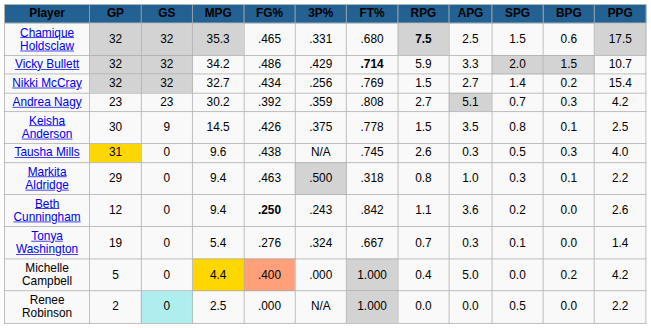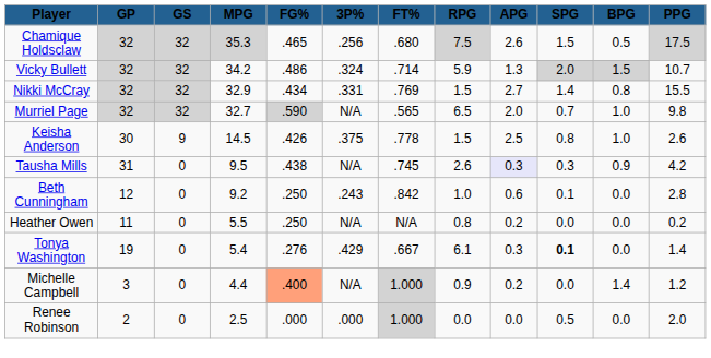Chamique Holdsclaw | 3P%: .331 -> .256
Chamique Holdsclaw | RPG: bold -> normal
Chamique Holdsclaw | APG: 2.5 -> 2.6
Chamique Holdsclaw | BPG: 0.6 -> 0.5
Vicky Bullett | 3P%: .429 -> .324
Vicky Bullett | FT%: bold -> normal
Vicky Bullett | APG: 3.3 -> 1.3
Nikki McCray | MPG: 32.7 -> 32.9
Nikki McCray | 3P%: .256 -> .331
Nikki McCray | BPG: 0.2 -> 0.8
Nikki McCray | PPG: 15.4 -> 15.5
+ row: Murriel Page | 32 | 32 | 32.7 | .590 | N/A | .565 | 6.5 | 2.0 | 0.7 | 1.0 | 9.8
- row: Andrea Nagy | 23 | 23 | 30.2 | .392 | .359 | .808 | 2.7 | 5.1 | 0.7 | 0.3 | 4.2
Keisha Anderson | APG: 3.5 -> 2.5
Keisha Anderson | BPG: 0.1 -> 1.0
Keisha Anderson | PPG: 2.5 -> 2.6
Tausha Mills | GP: gold background -> no background
Tausha Mills | MPG: 9.6 -> 9.5
Tausha Mills | APG: no background -> lavender background
Tausha Mills | SPG: 0.5 -> 0.3
Tausha Mills | BPG: 0.3 -> 0.9
Tausha Mills | PPG: 4.0 -> 4.2
- row: Markita Aldridge | 29 | 0 | 9.4 | .463 | .500 | .318 | 0.8 | 1.0 | 0.3 | 0.1 | 2.2
Beth Cunningham | MPG: 9.4 -> 9.2
Beth Cunningham | FG%: bold -> normal
Beth Cunningham | RPG: 1.1 -> 1.0
Beth Cunningham | APG: 3.6 -> 0.6
Beth Cunningham | SPG: 0.2 -> 0.1
Beth Cunningham | PPG: 2.6 -> 2.8
+ row: Heather Owen | 11 | 0 | 5.5 | .250 | N/A | N/A | 0.8 | 0.2 | 0.0 | 0.0 | 0.2
Tonya Washington | 3P%: .324 -> .429
Tonya Washington | RPG: 0.7 -> 6.1
Tonya Washington | SPG: normal -> bold
Michelle Campbell | GP: 5 -> 3
Michelle Campbell | MPG: gold background -> no background
Michelle Campbell | 3P%: .000 -> N/A
Michelle Campbell | RPG: 0.4 -> 0.9
Michelle Campbell | APG: 5.0 -> 0.2
Michelle Campbell | BPG: 0.2 -> 1.4
Michelle Campbell | PPG: 4.2 -> 1.2
Renee Robinson | GS: paleturquoise background -> no background
Renee Robinson | 3P%: N/A -> .000
Renee Robinson | PPG: 2.2 -> 2.0
